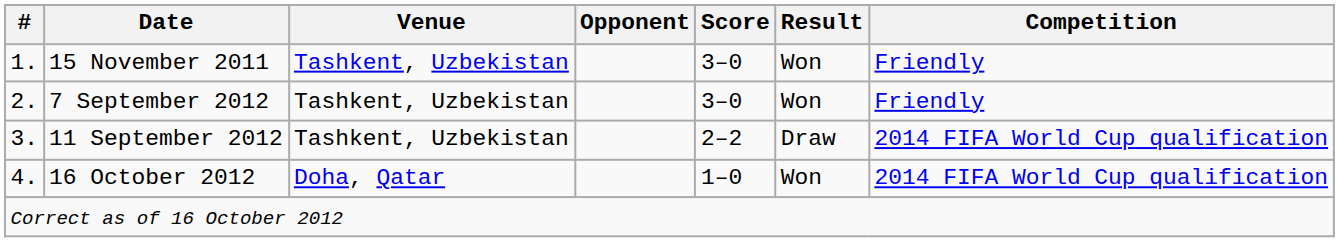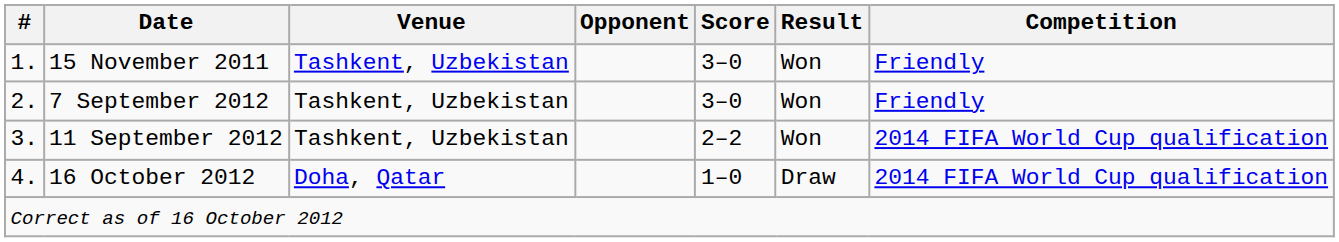11 September 2012 | Result: Draw -> Won
16 October 2012 | Result: Won -> Draw
